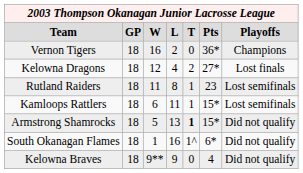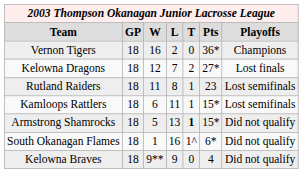Kelowna Dragons | column 4: 4 -> 7
